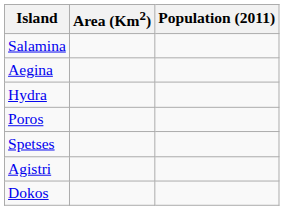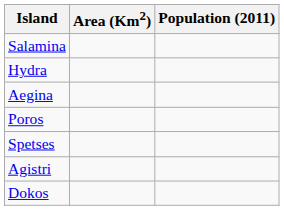rows swapped: Aegina <-> Hydra
